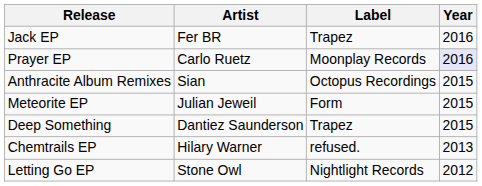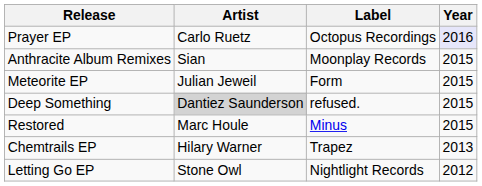- row: Jack EP | Fer BR | Trapez | 2016
Prayer EP | Label: Moonplay Records -> Octopus Recordings
Anthracite Album Remixes | Label: Octopus Recordings -> Moonplay Records
Deep Something | Artist: no background -> lightgrey background
Deep Something | Label: Trapez -> refused.
+ row: Restored | Marc Houle | Minus | 2015
Chemtrails EP | Label: refused. -> Trapez
